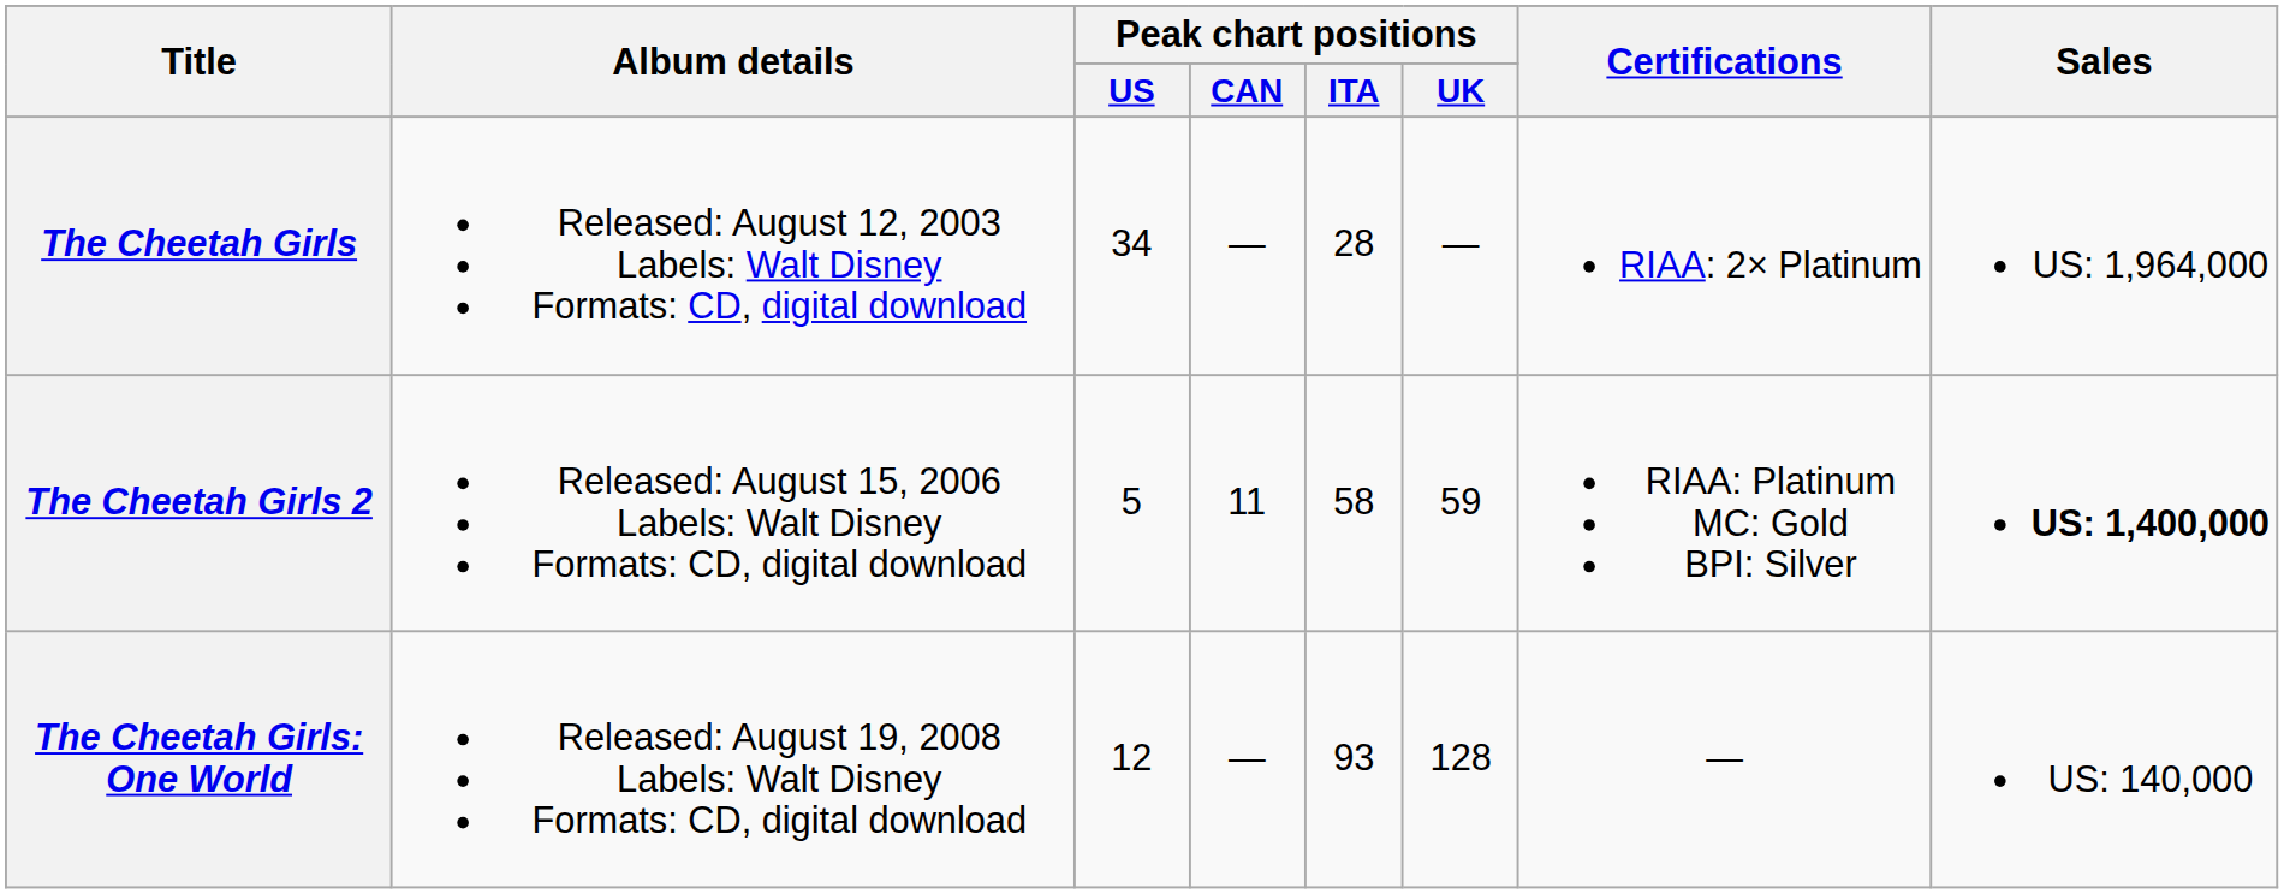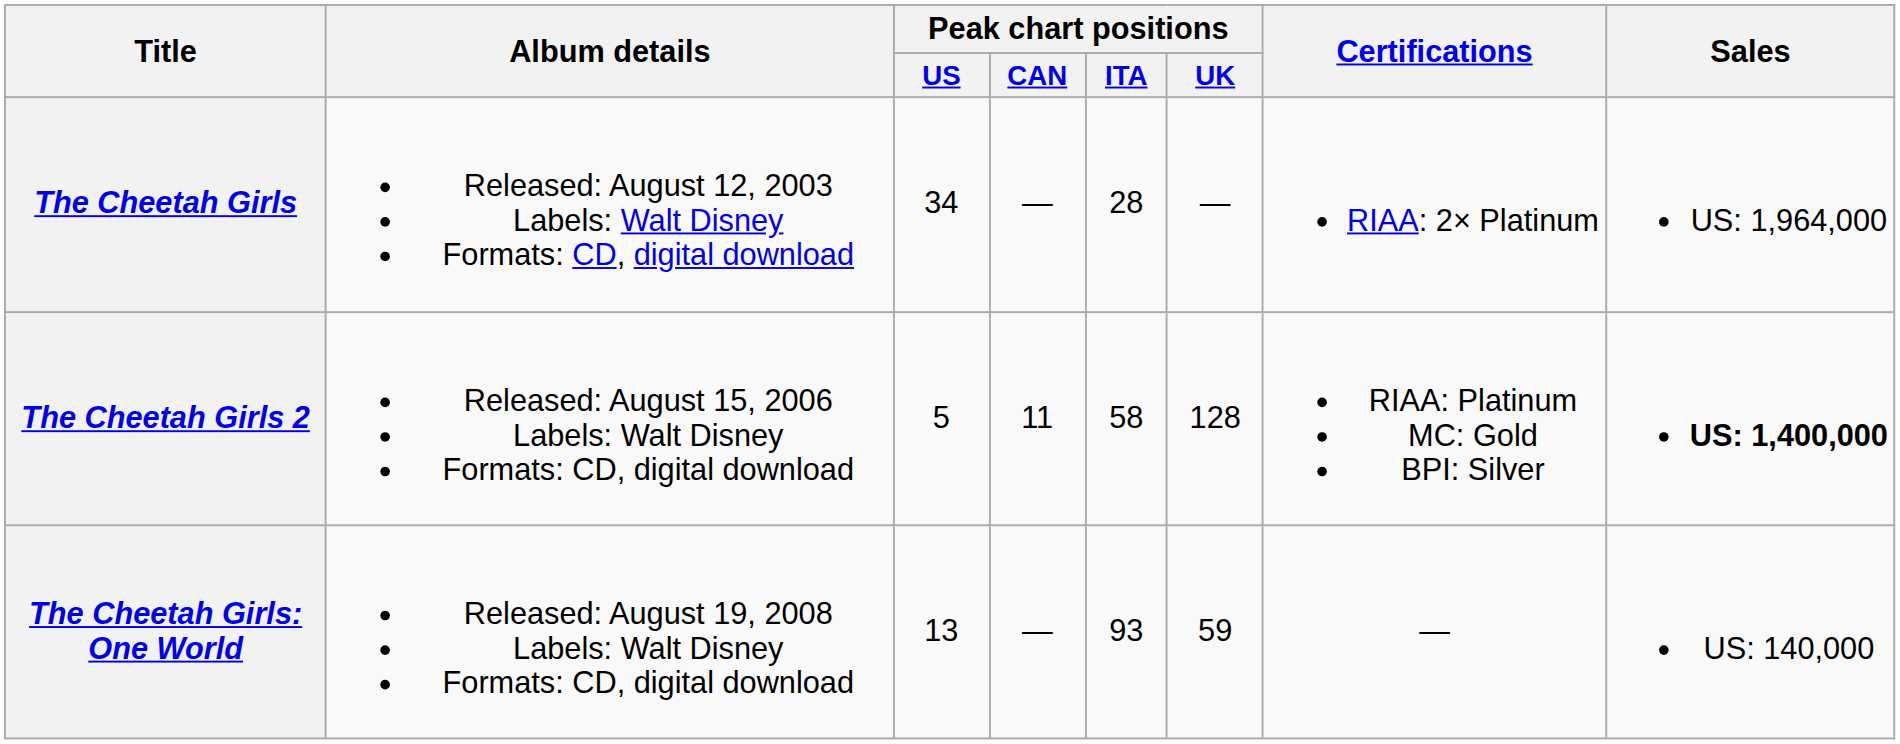The Cheetah Girls 2 | Peak chart positions / UK: 59 -> 128
The Cheetah Girls: One World | Peak chart positions / US: 12 -> 13
The Cheetah Girls: One World | Peak chart positions / UK: 128 -> 59
